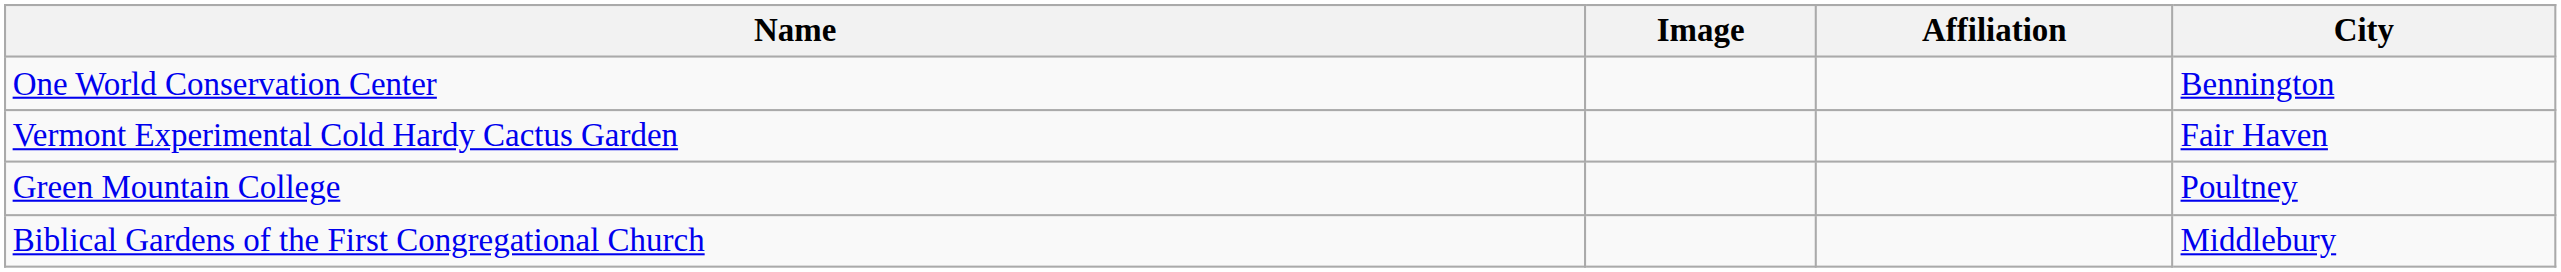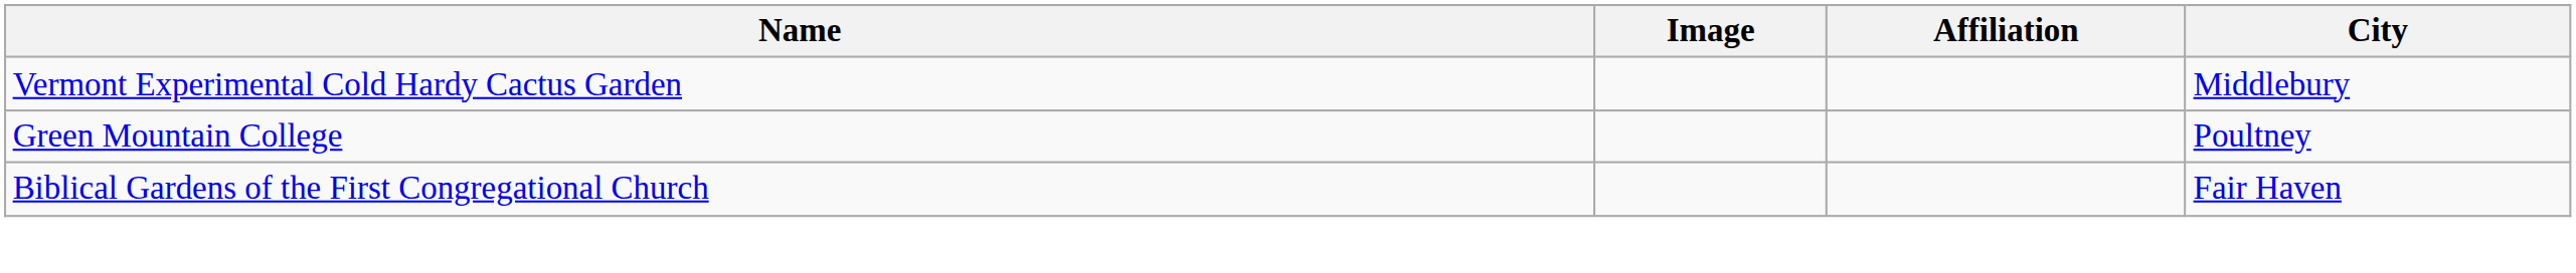- row: One World Conservation Center | Bennington
Vermont Experimental Cold Hardy Cactus Garden | City: Fair Haven -> Middlebury
Biblical Gardens of the First Congregational Church | City: Middlebury -> Fair Haven
